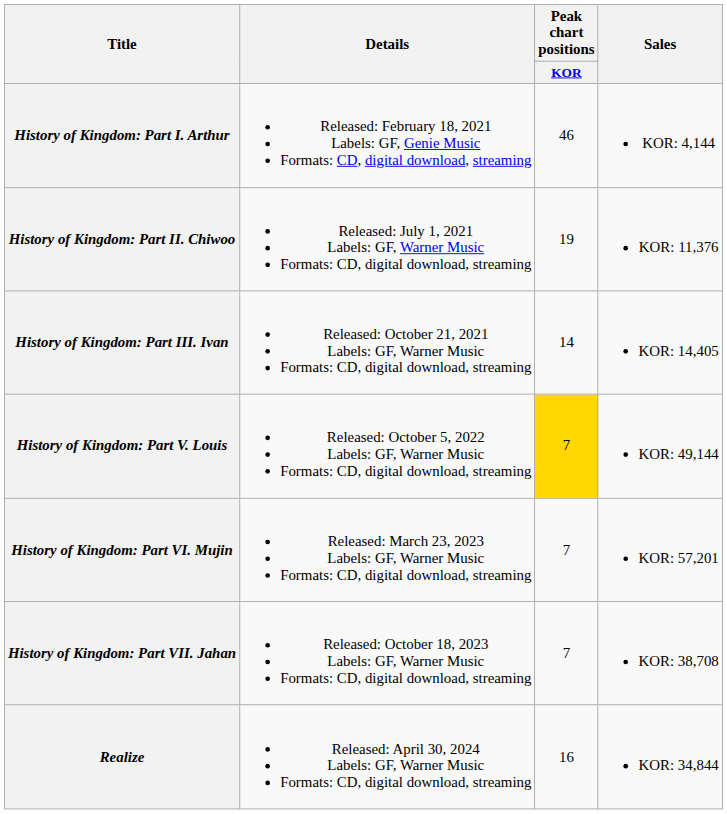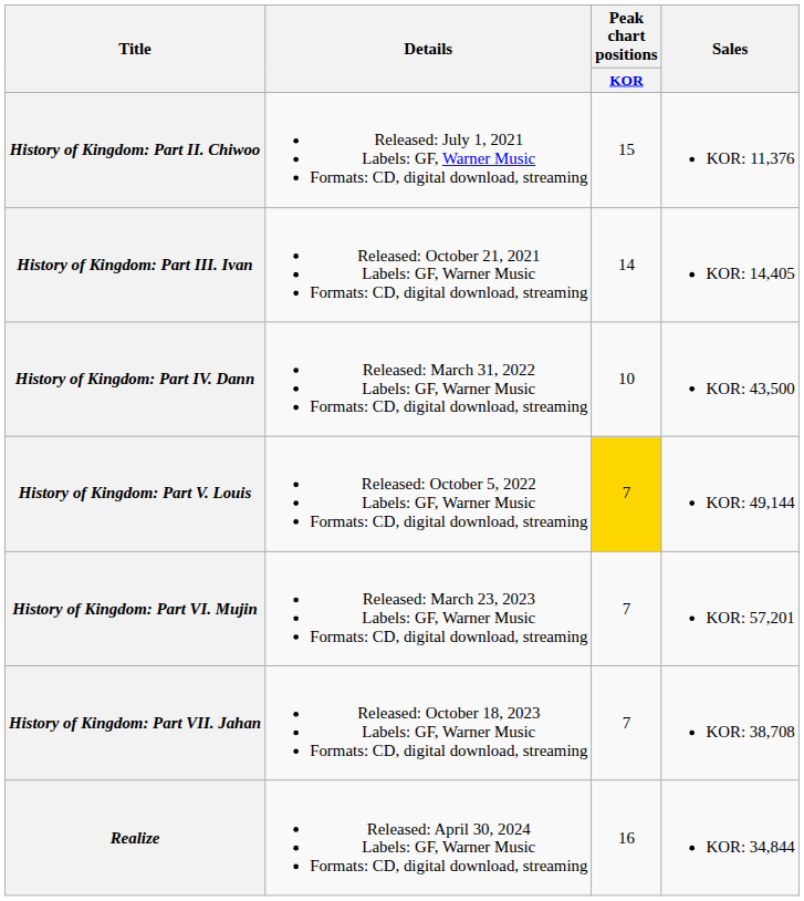- row: History of Kingdom: Part I. Arthur | Released: February 18, 2021 Labels: GF, Genie Music Formats: CD, digital download, streaming | 46 | KOR: 4,144
History of Kingdom: Part II. Chiwoo | Peak chart positions / KOR: 19 -> 15
+ row: History of Kingdom: Part IV. Dann | Released: March 31, 2022 Labels: GF, Warner Music Formats: CD, digital download, streaming | 10 | KOR: 43,500
